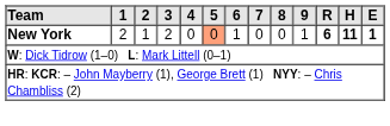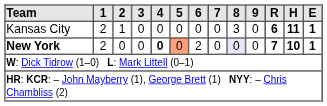+ row: Kansas City | 2 | 1 | 0 | 0 | 0 | 0 | 0 | 3 | 0 | 6 | 11 | 1
New York | 2: 1 -> 0
New York | 3: 2 -> 0
New York | 4: normal -> bold
New York | 6: 1 -> 2
New York | 8: no background -> lavender background
New York | 9: 1 -> 0
New York | R: 6 -> 7
New York | H: 11 -> 10
